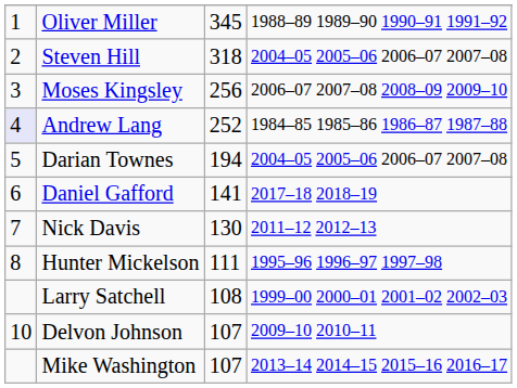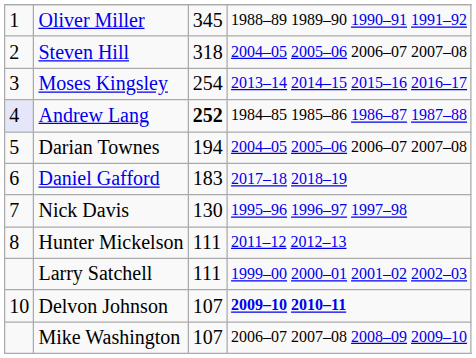Moses Kingsley | column 3: 256 -> 254
Moses Kingsley | column 4: 2006–07 2007–08 2008–09 2009–10 -> 2013–14 2014–15 2015–16 2016–17
Andrew Lang | column 3: normal -> bold
Daniel Gafford | column 3: 141 -> 183
Nick Davis | column 4: 2011–12 2012–13 -> 1995–96 1996–97 1997–98
Hunter Mickelson | column 4: 1995–96 1996–97 1997–98 -> 2011–12 2012–13
Larry Satchell | column 3: 108 -> 111
Delvon Johnson | column 4: normal -> bold
Mike Washington | column 4: 2013–14 2014–15 2015–16 2016–17 -> 2006–07 2007–08 2008–09 2009–10
